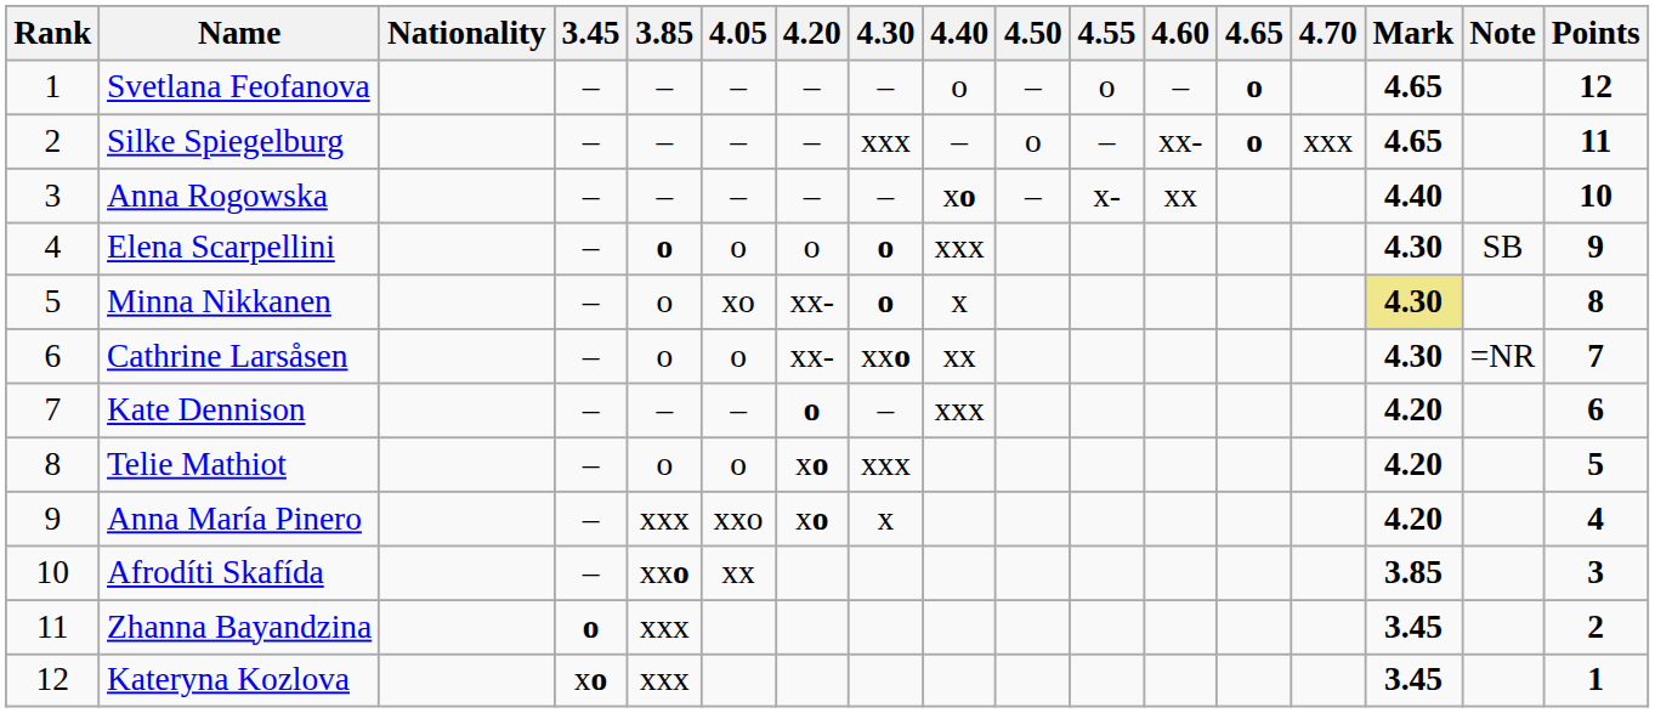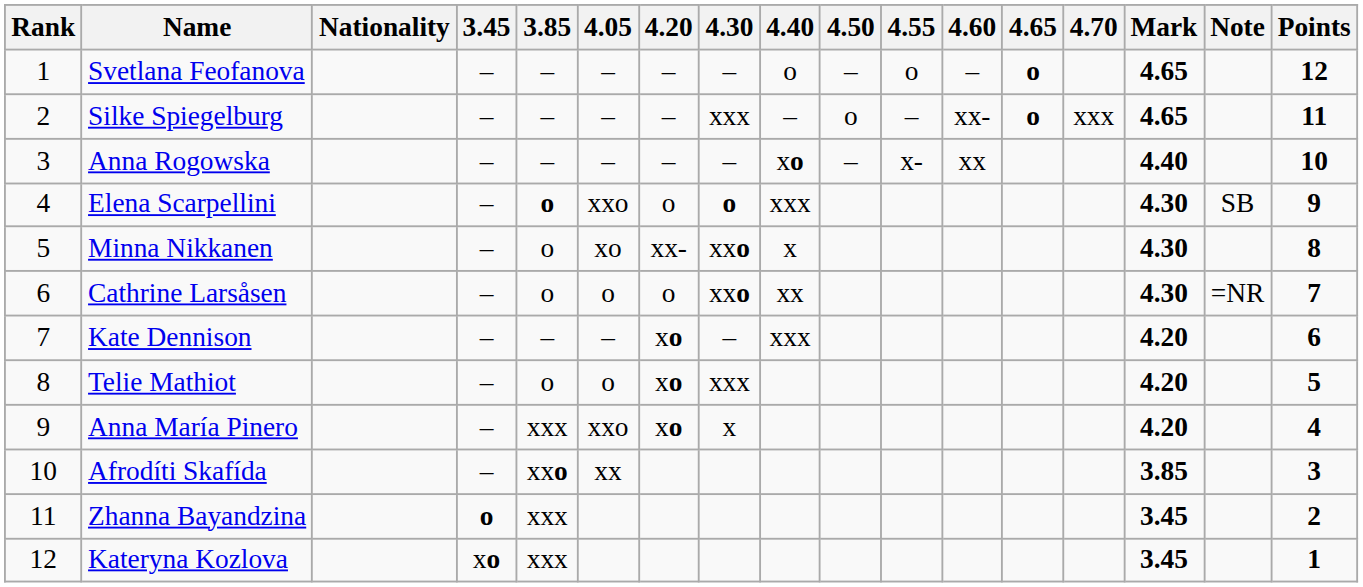Elena Scarpellini | 4.05: o -> xxo
Minna Nikkanen | 4.30: o -> xxo
Minna Nikkanen | Mark: khaki background -> no background
Cathrine Larsåsen | 4.20: xx- -> o
Kate Dennison | 4.20: o -> xo
